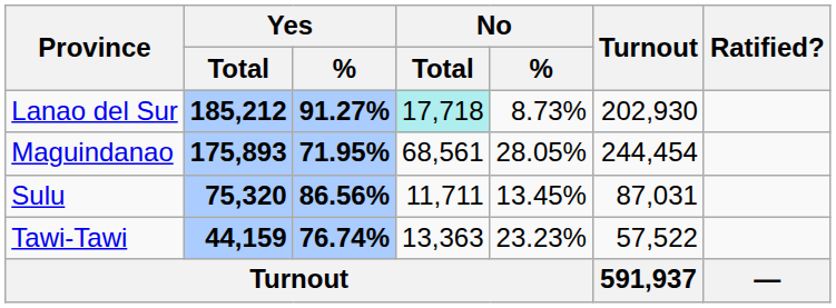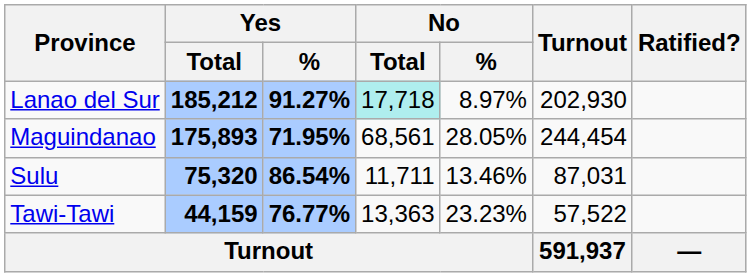Lanao del Sur | No / %: 8.73% -> 8.97%
Sulu | Yes / %: 86.56% -> 86.54%
Sulu | No / %: 13.45% -> 13.46%
Tawi-Tawi | Yes / %: 76.74% -> 76.77%
